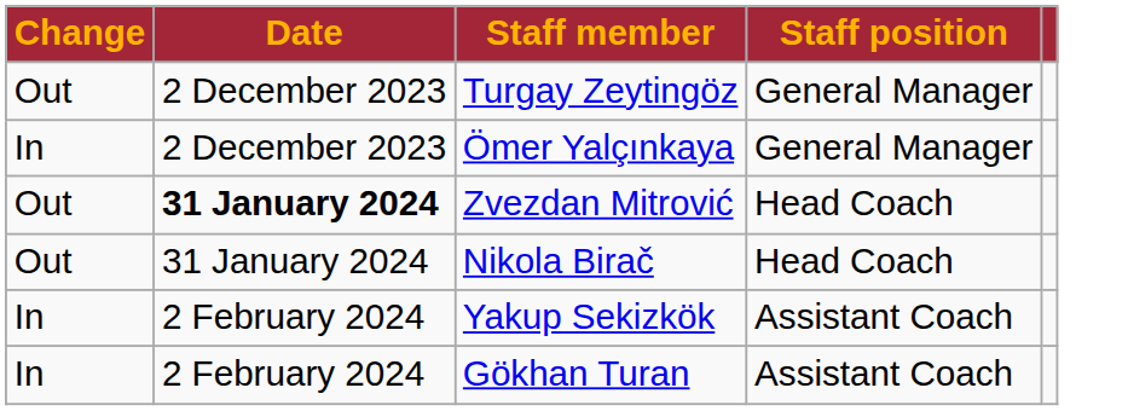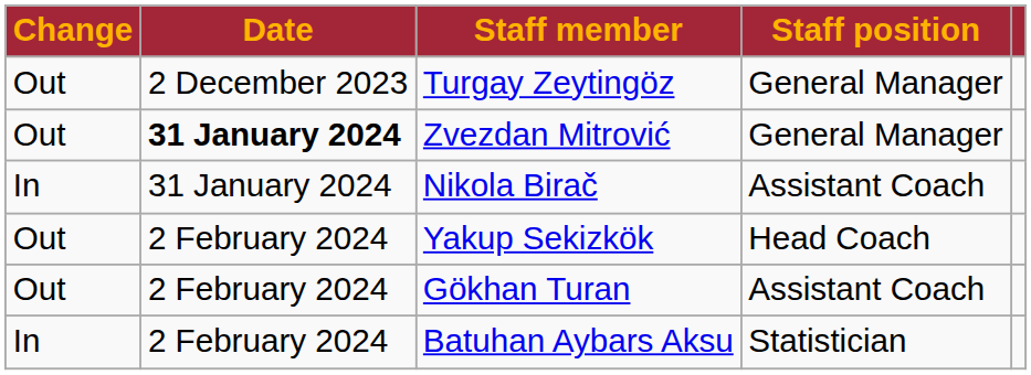- row: In | 2 December 2023 | Ömer Yalçınkaya | General Manager
Zvezdan Mitrović | Staff position: Head Coach -> General Manager
Nikola Birač | Change: Out -> In
Nikola Birač | Staff position: Head Coach -> Assistant Coach
Yakup Sekizkök | Change: In -> Out
Yakup Sekizkök | Staff position: Assistant Coach -> Head Coach
Gökhan Turan | Change: In -> Out
+ row: In | 2 February 2024 | Batuhan Aybars Aksu | Statistician
